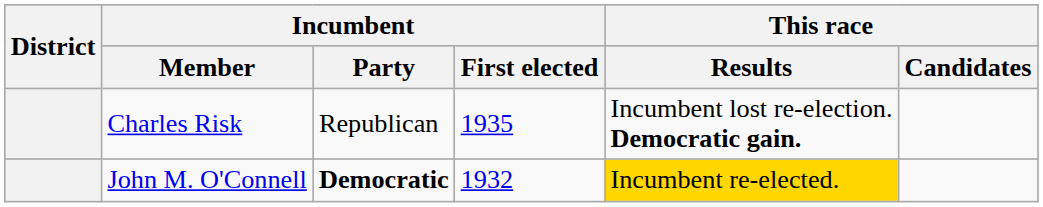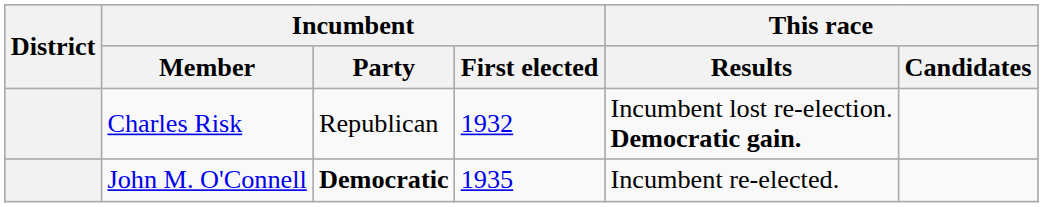Charles Risk | Incumbent / First elected: 1935 -> 1932
John M. O'Connell | Incumbent / First elected: 1932 -> 1935
John M. O'Connell | This race / Results: gold background -> no background
